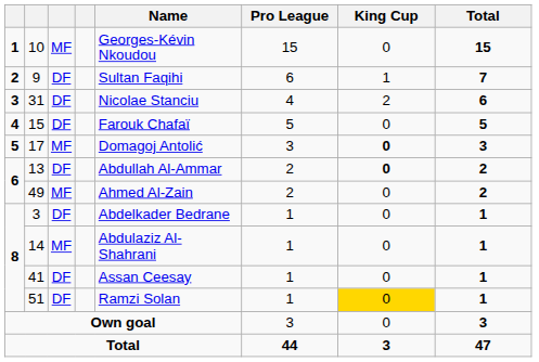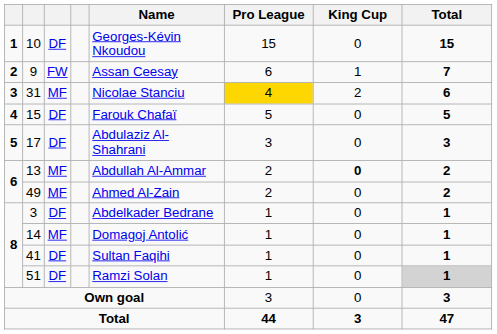10 | column 3: MF -> DF
9 | column 3: DF -> FW
9 | Name: Sultan Faqihi -> Assan Ceesay
31 | column 3: DF -> MF
31 | Pro League: no background -> gold background
17 | column 3: MF -> DF
17 | Name: Domagoj Antolić -> Abdulaziz Al-Shahrani
17 | King Cup: bold -> normal
13 | column 3: DF -> MF
14 | Name: Abdulaziz Al-Shahrani -> Domagoj Antolić
41 | Name: Assan Ceesay -> Sultan Faqihi
51 | King Cup: gold background -> no background
51 | Total: no background -> lightgrey background
